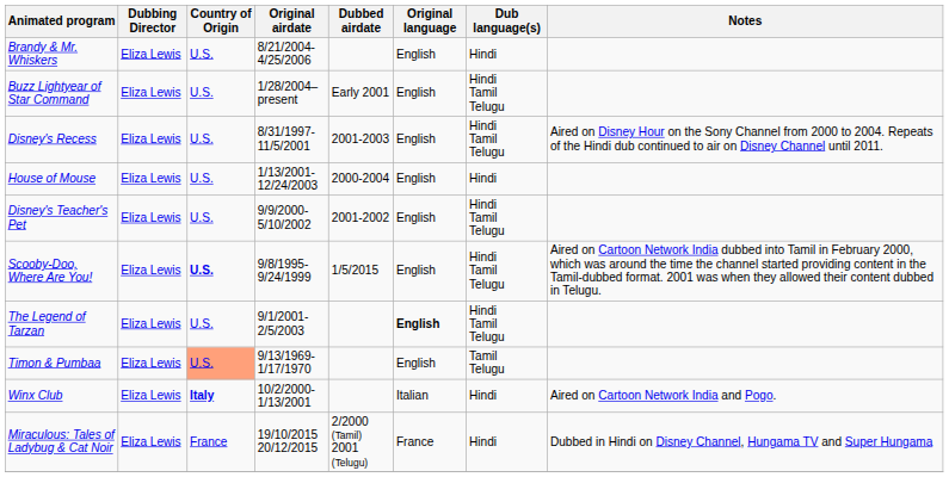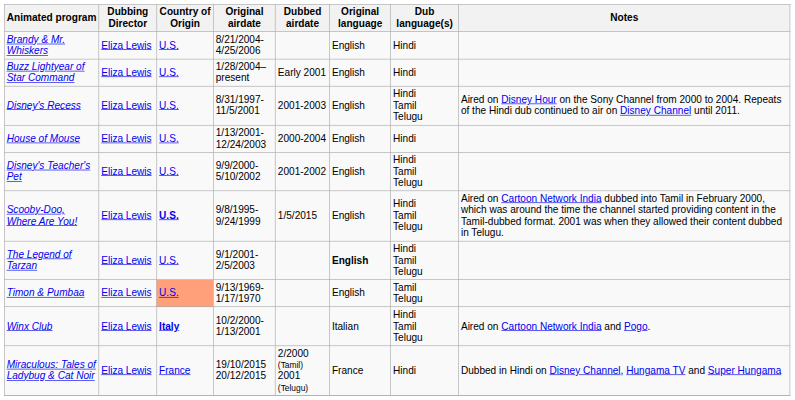Buzz Lightyear of Star Command | Dub language(s): Hindi Tamil Telugu -> Hindi
Winx Club | Dub language(s): Hindi -> Hindi Tamil Telugu
